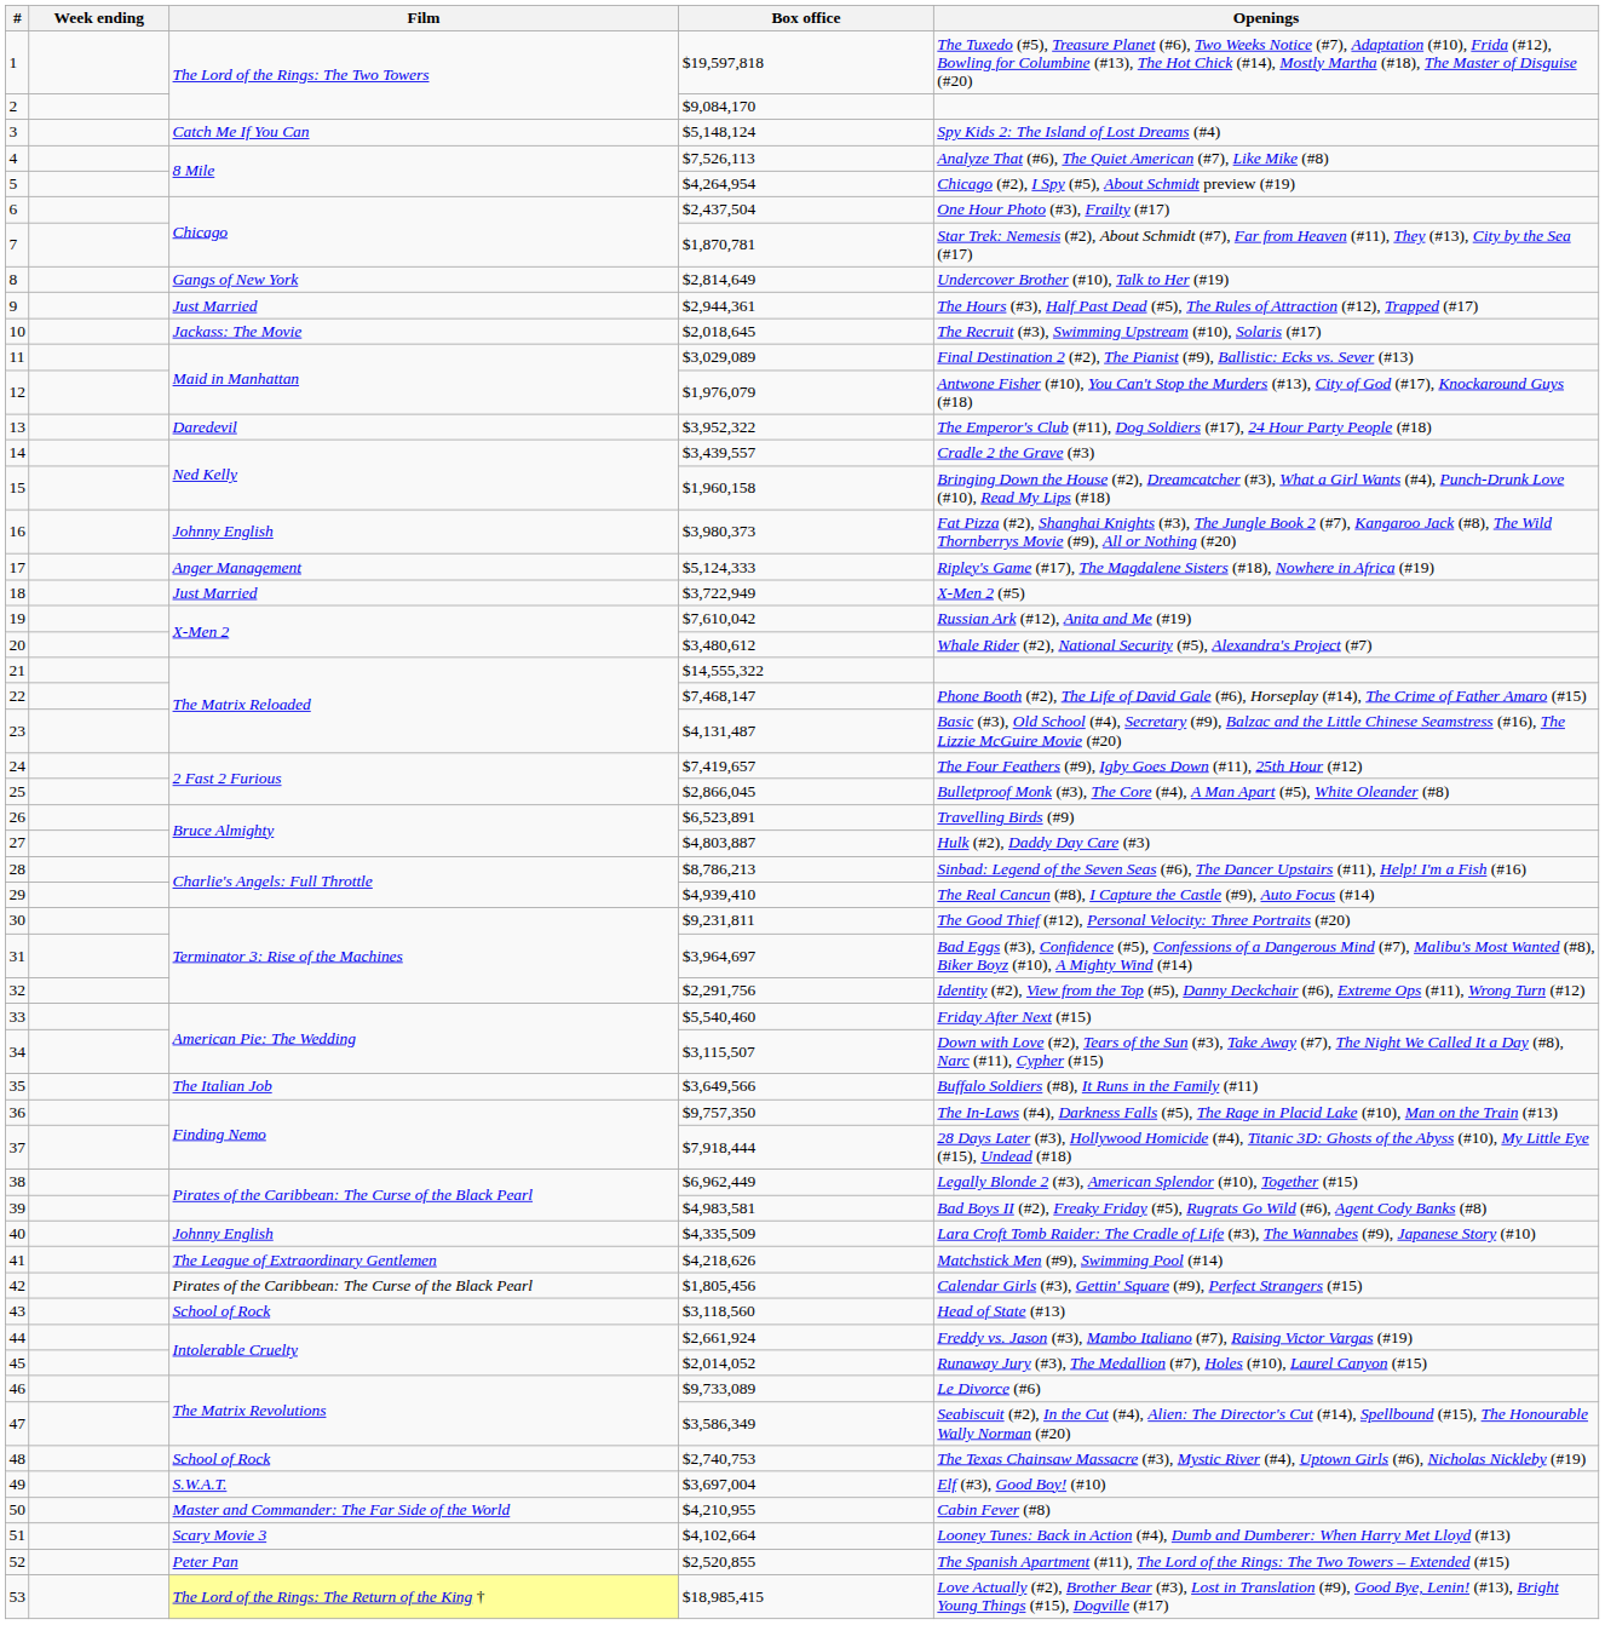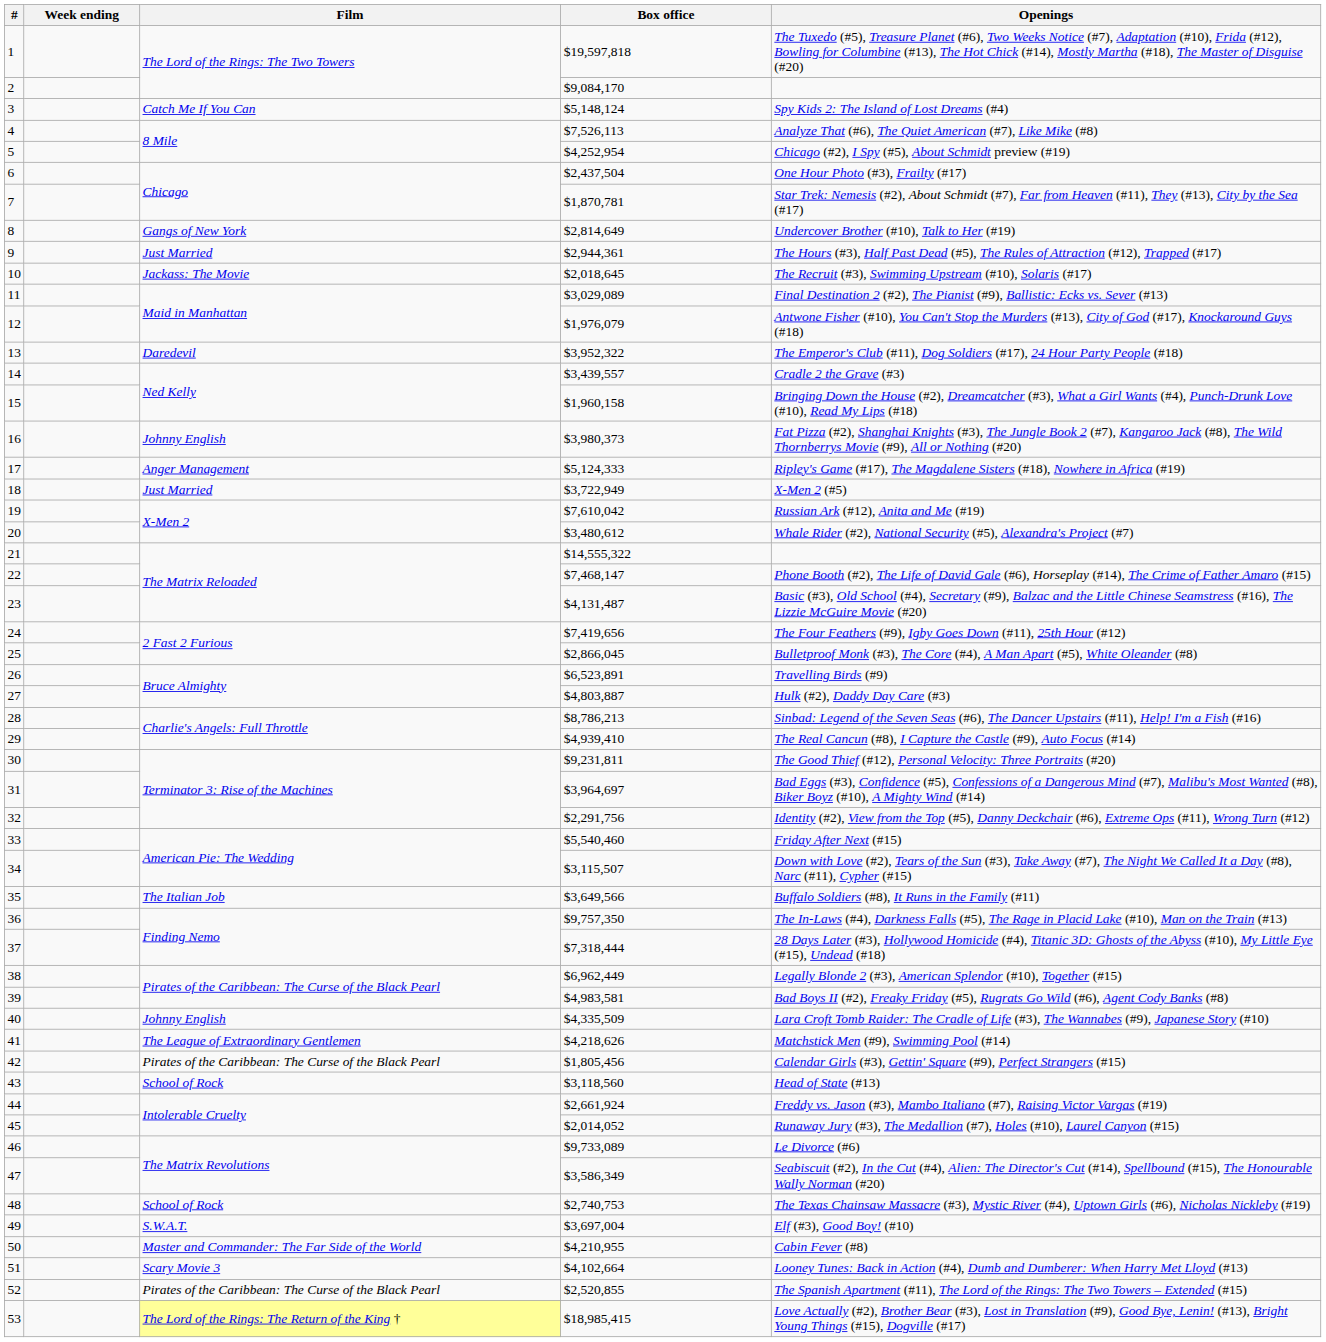5 | Box office: $4,264,954 -> $4,252,954
24 | Box office: $7,419,657 -> $7,419,656
37 | Box office: $7,918,444 -> $7,318,444
52 | Film: Peter Pan -> Pirates of the Caribbean: The Curse of the Black Pearl
